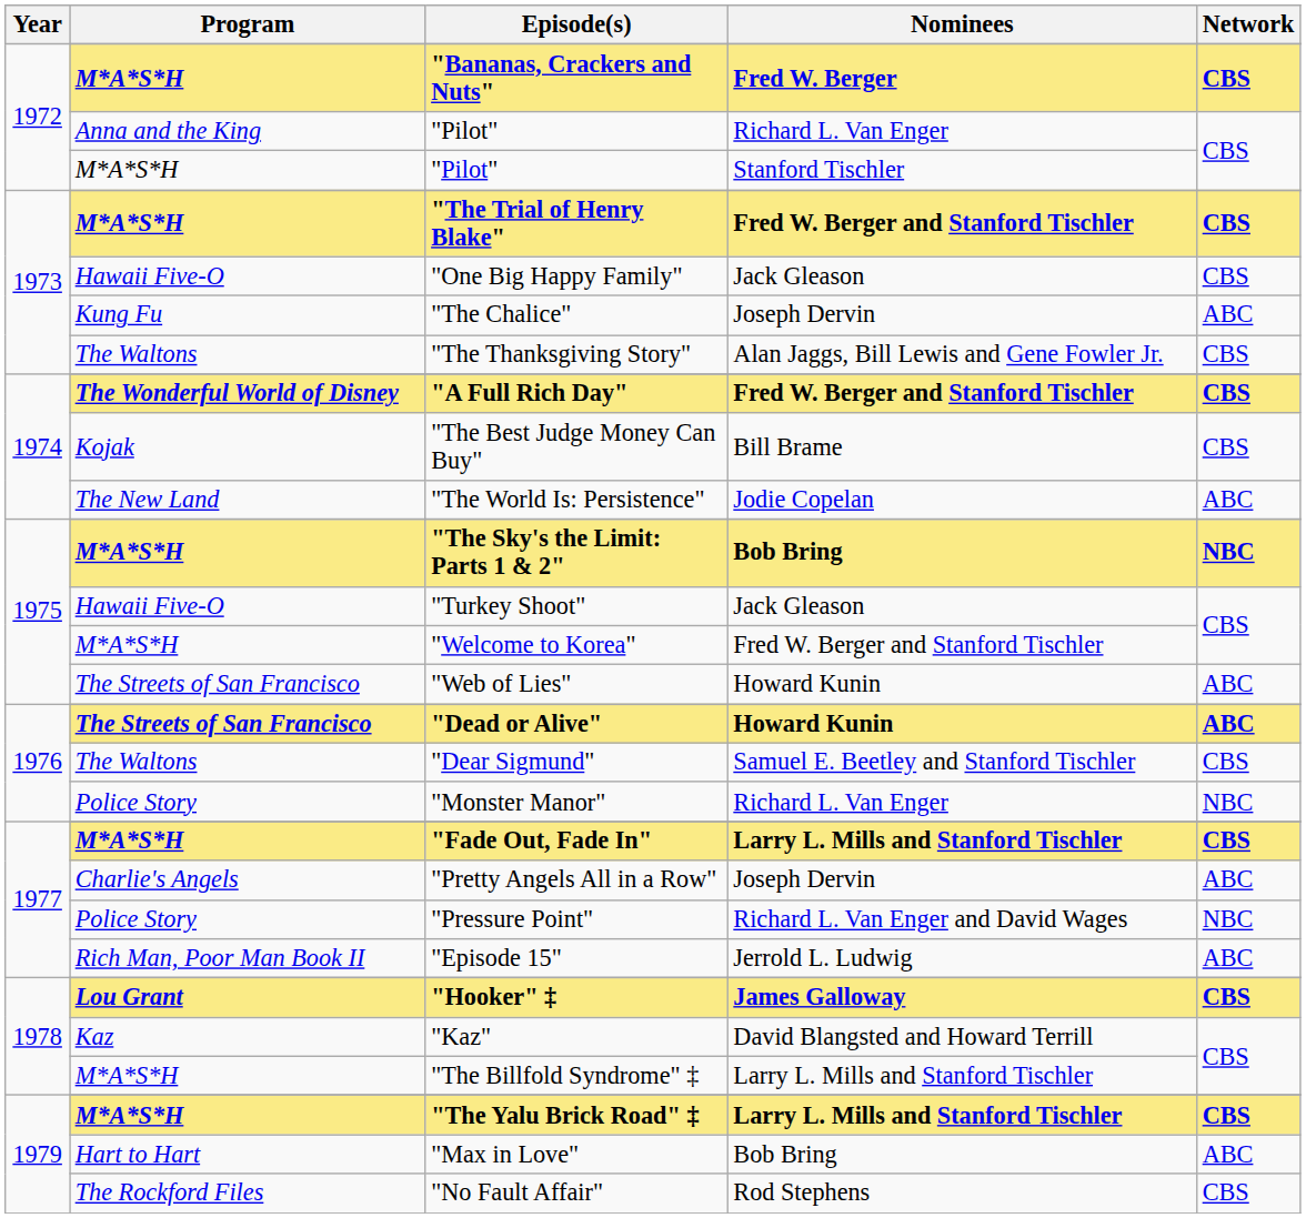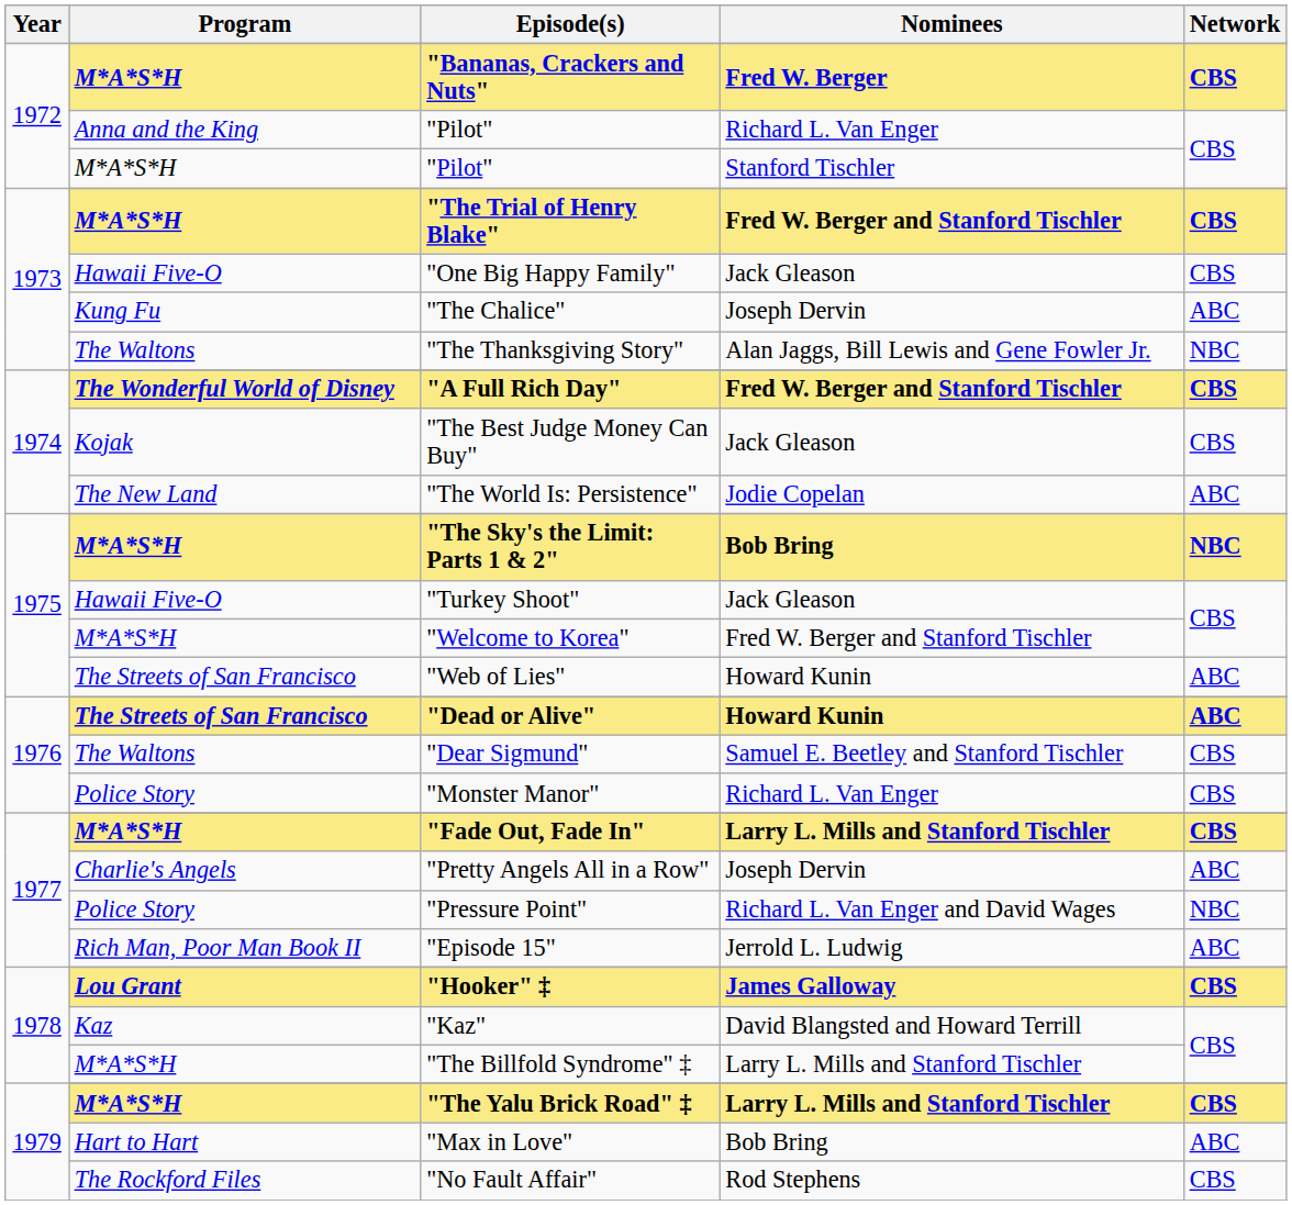"The Thanksgiving Story" | Network: CBS -> NBC
"The Best Judge Money Can Buy" | Nominees: Bill Brame -> Jack Gleason
"Monster Manor" | Network: NBC -> CBS
